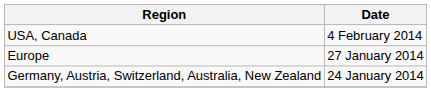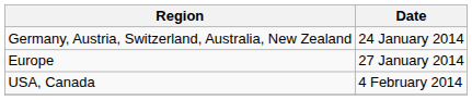rows swapped: Germany, Austria, Switzerland, Australia, New Zealand <-> USA, Canada
